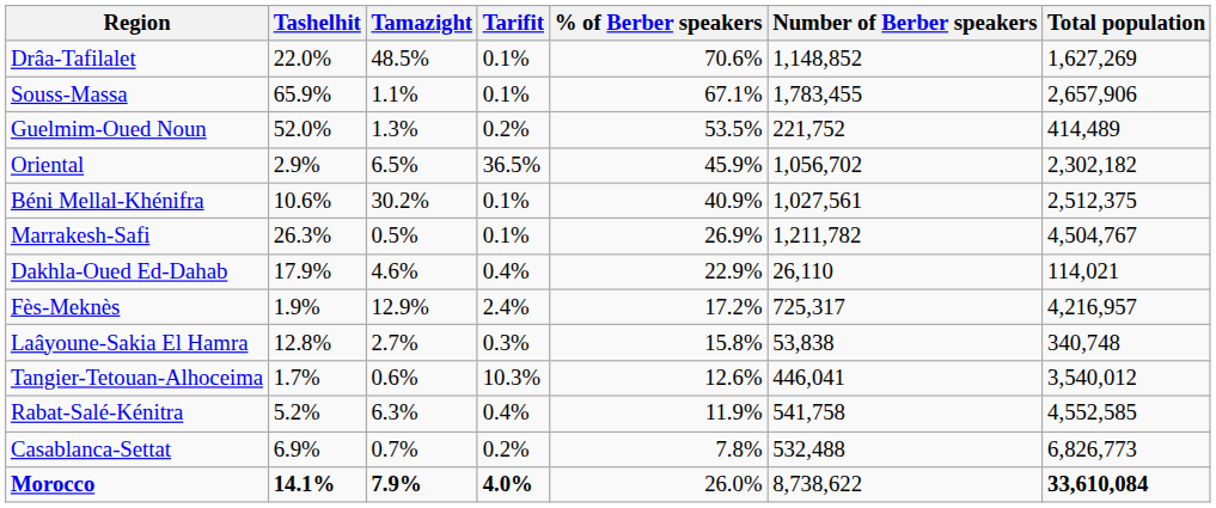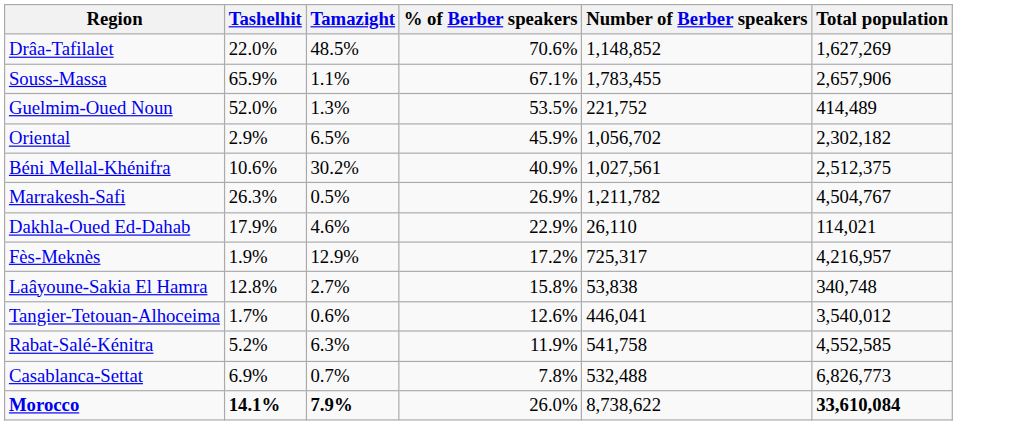- column: Tarifit | 0.1% | 0.1% | 0.2% | 36.5% | 0.1% | 0.1% | 0.4% | 2.4% | 0.3% | 10.3% | 0.4% | 0.2% | 4.0%
